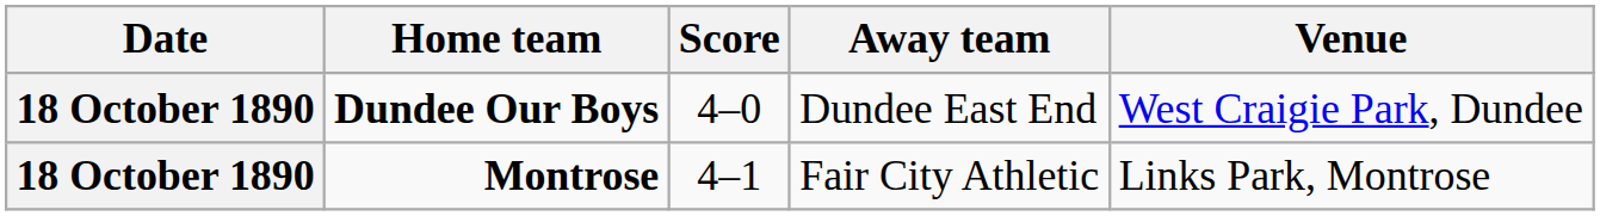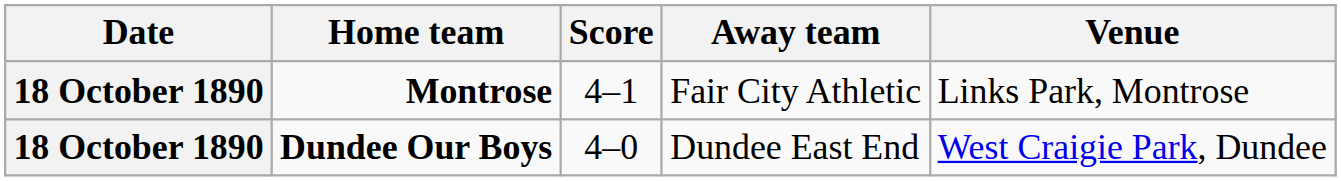rows swapped: Dundee Our Boys <-> Montrose
